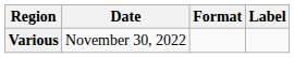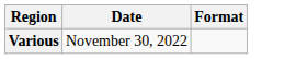- column: Label
